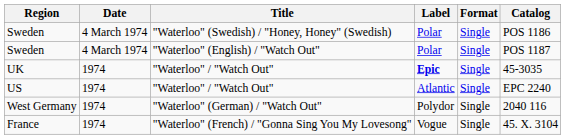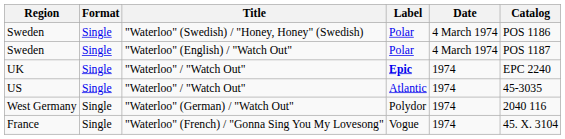columns swapped: Date <-> Format
UK | Catalog: 45-3035 -> EPC 2240
US | Catalog: EPC 2240 -> 45-3035
